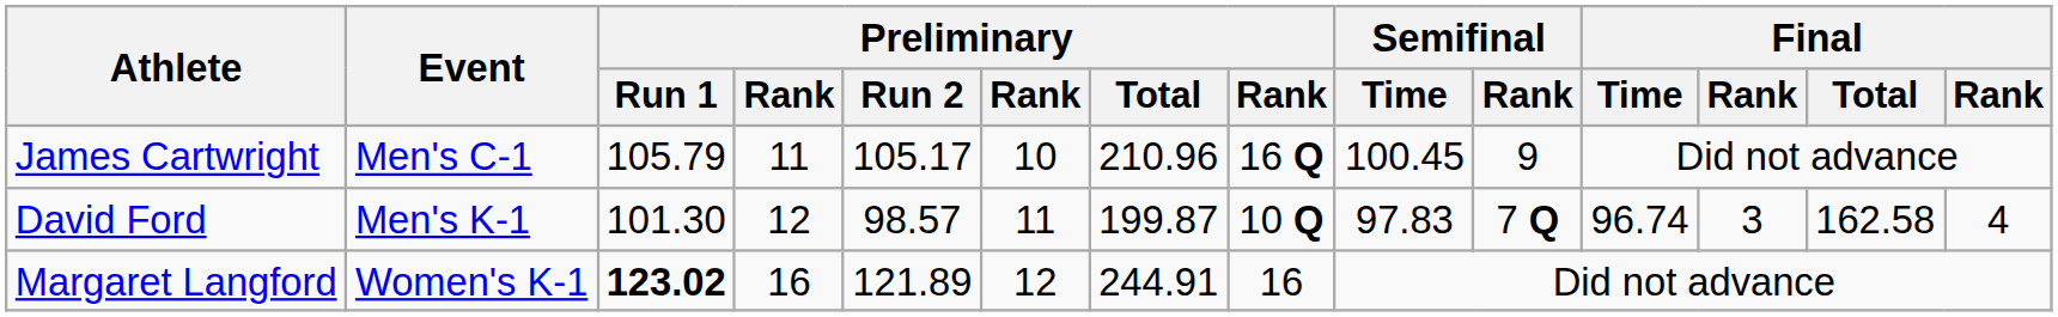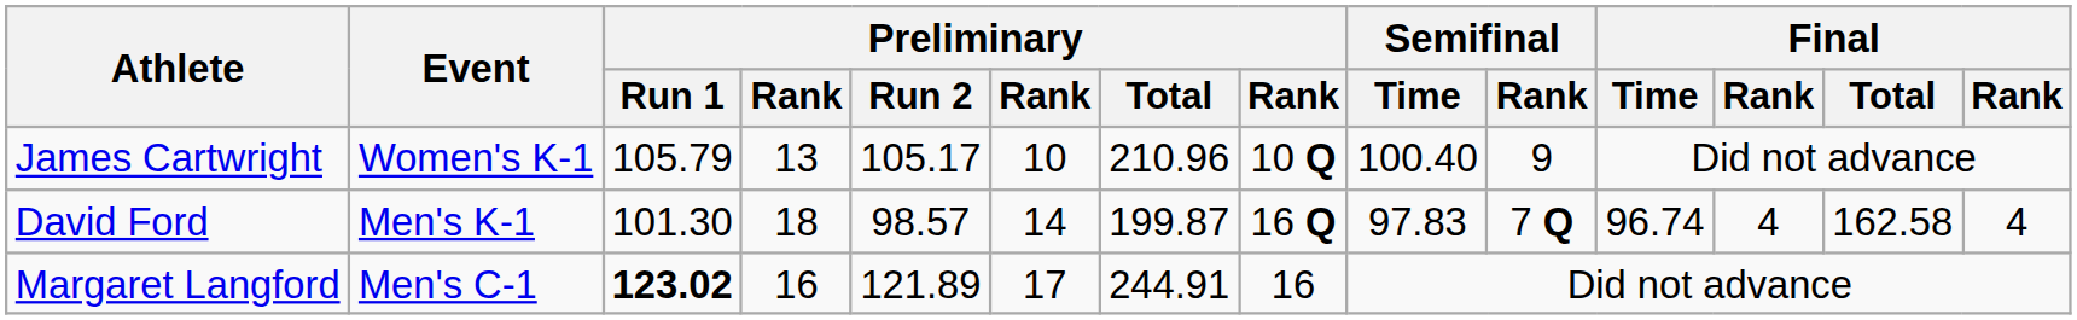James Cartwright | Event: Men's C-1 -> Women's K-1
James Cartwright | column 4: 11 -> 13
James Cartwright | column 8: 16 Q -> 10 Q
James Cartwright | Semifinal / Time: 100.45 -> 100.40
David Ford | column 4: 12 -> 18
David Ford | column 6: 11 -> 14
David Ford | column 8: 10 Q -> 16 Q
David Ford | column 12: 3 -> 4
Margaret Langford | Event: Women's K-1 -> Men's C-1
Margaret Langford | column 6: 12 -> 17
